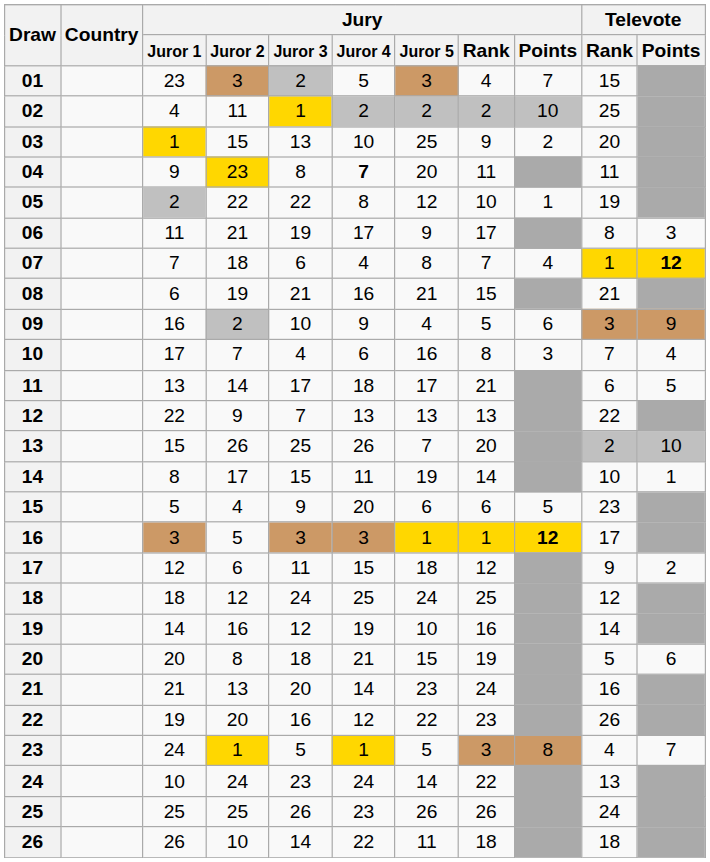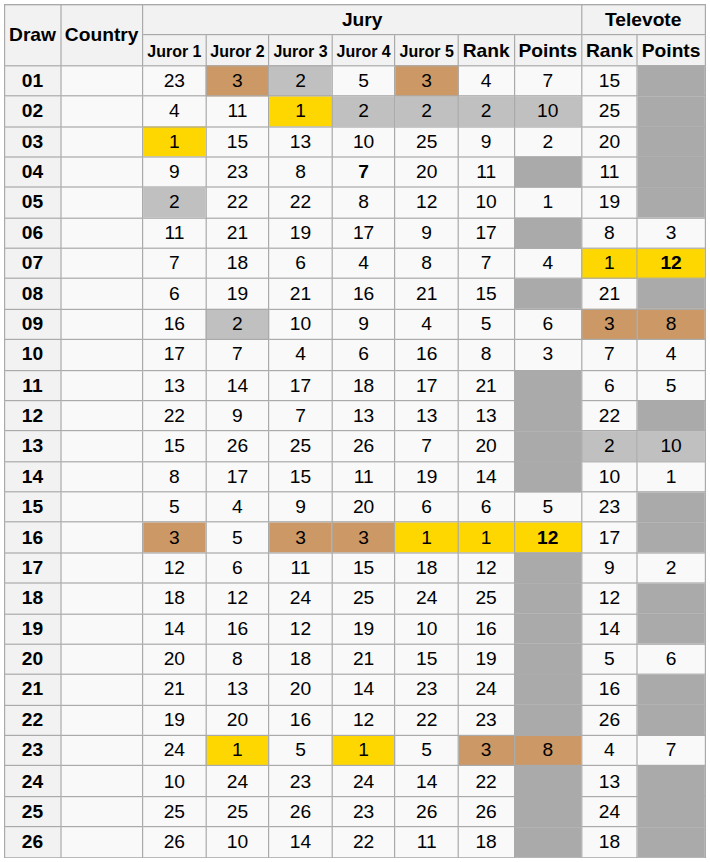04 | Jury / Juror 2: gold background -> no background
09 | Televote / Points: 9 -> 8
